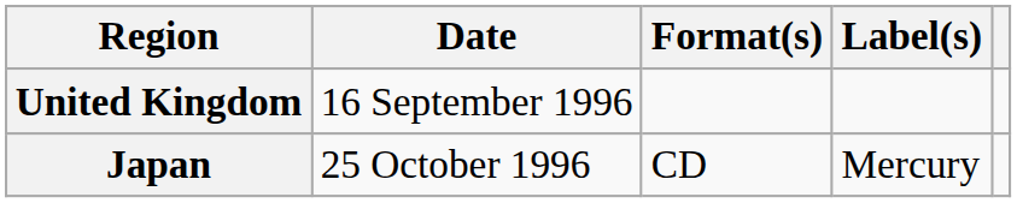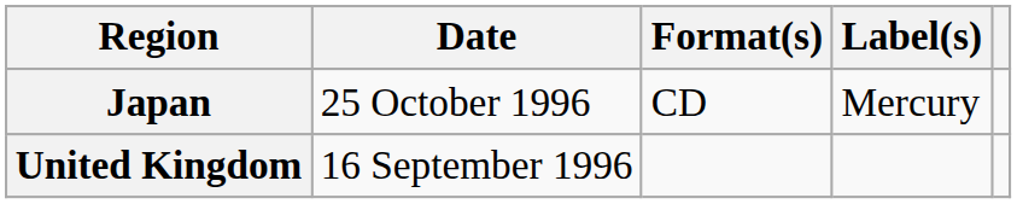rows swapped: United Kingdom <-> Japan
